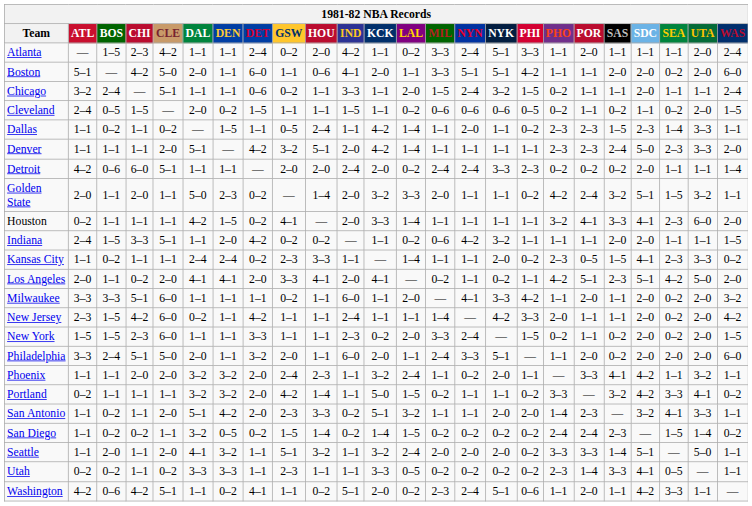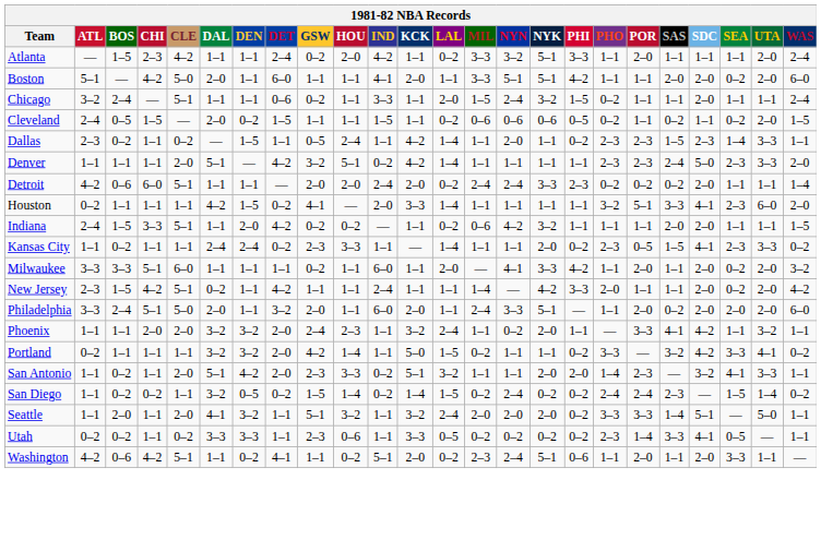Atlanta | NYN: 2–4 -> 3–2
Boston | HOU: 0–6 -> 1–1
Dallas | ATL: 1–1 -> 2–3
Denver | IND: 2–0 -> 0–2
- row: Golden State | 2–0 | 1–1 | 2–0 | 1–1 | 5–0 | 2–3 | 0–2 | — | 1–4 | 2–0 | 3–2 | 3–3 | 2–0 | 1–1 | 1–1 | 0–2 | 4–2 | 2–4 | 3–2 | 5–1 | 1–5 | 3–2 | 1–1
Houston | POR: 4–1 -> 5–1
- row: Los Angeles | 2–0 | 1–1 | 0–2 | 2–0 | 4–1 | 4–1 | 2–0 | 3–3 | 4–1 | 2–0 | 4–1 | — | 0–2 | 1–1 | 0–2 | 1–1 | 4–2 | 5–1 | 2–3 | 5–1 | 4–2 | 5–0 | 2–0
New Jersey | CLE: 6–0 -> 5–1
- row: New York | 1–5 | 1–5 | 2–3 | 6–0 | 1–1 | 1–1 | 3–3 | 1–1 | 1–1 | 2–3 | 0–2 | 2–0 | 3–3 | 2–4 | — | 1–5 | 0–2 | 1–1 | 0–2 | 2–0 | 0–2 | 2–0 | 1–5
San Diego | NYN: 0–2 -> 2–4
Utah | HOU: 1–1 -> 0–6
Washington | SDC: 4–2 -> 2–0
